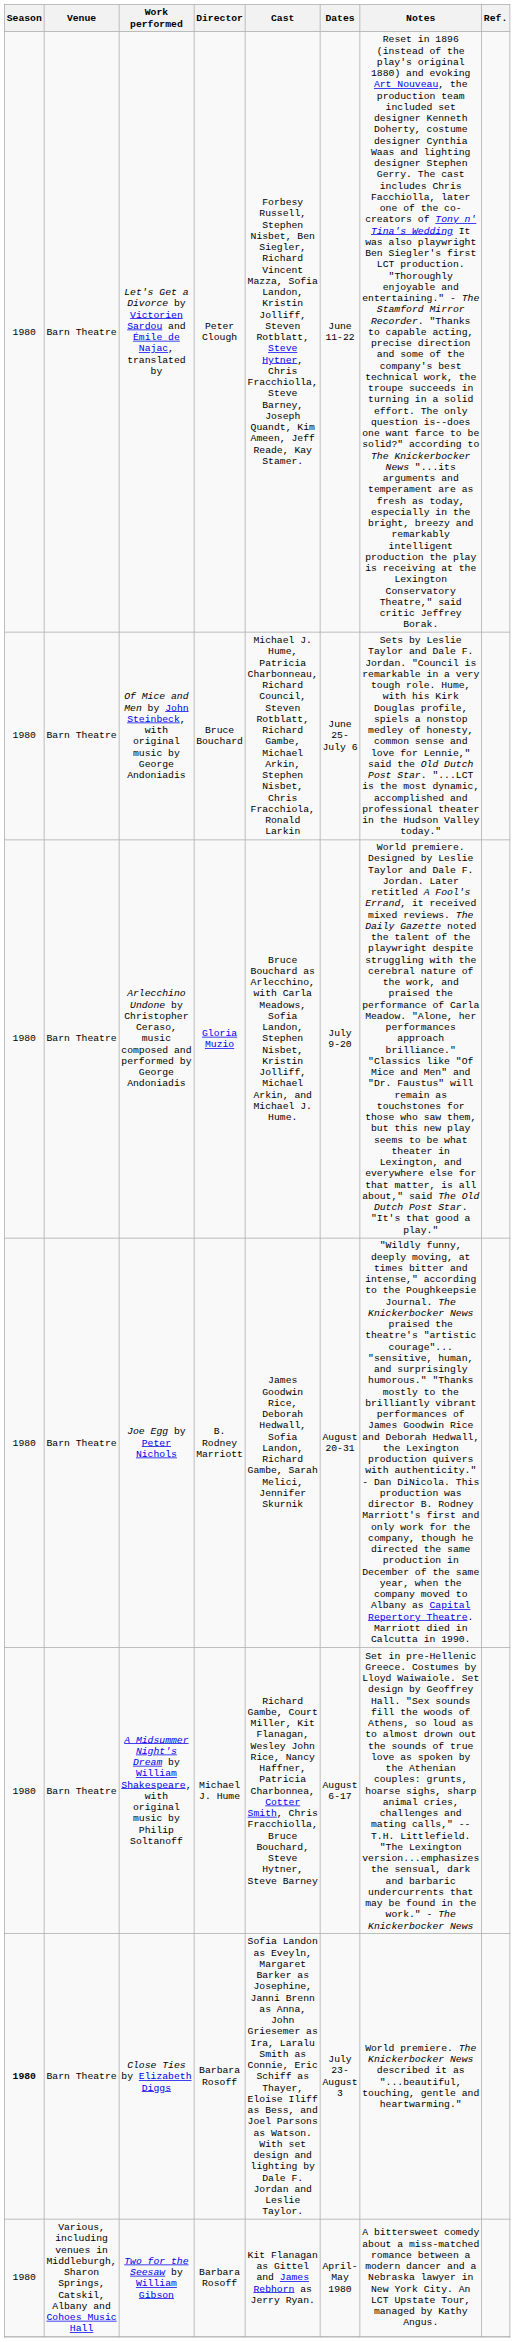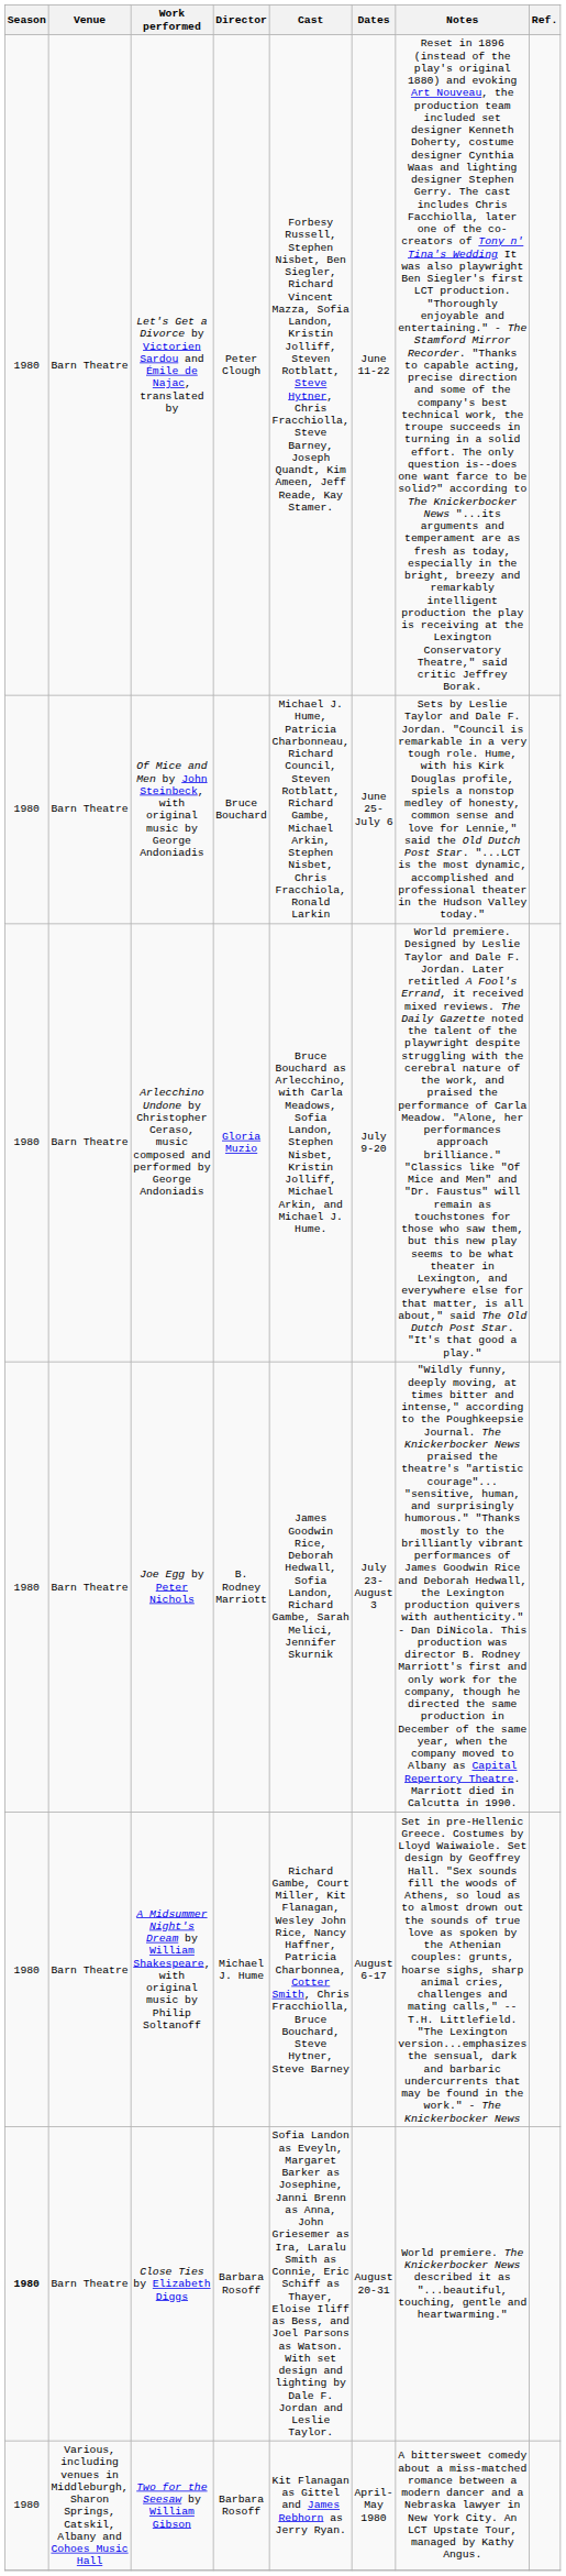Joe Egg by Peter Nichols | Dates: August 20-31 -> July 23-August 3
Close Ties by Elizabeth Diggs | Dates: July 23-August 3 -> August 20-31
